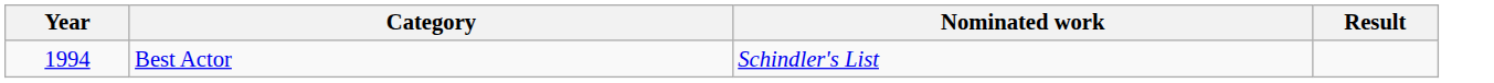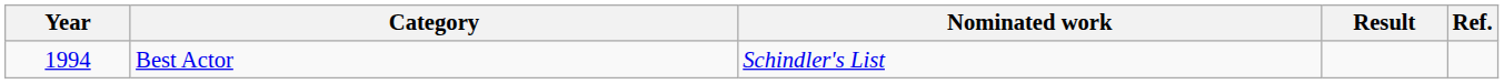+ column: Ref.
